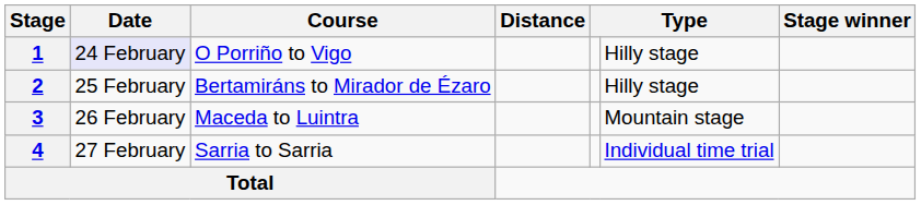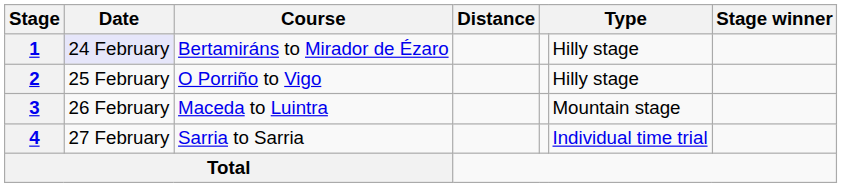1 | Course: O Porriño to Vigo -> Bertamiráns to Mirador de Ézaro
2 | Course: Bertamiráns to Mirador de Ézaro -> O Porriño to Vigo
